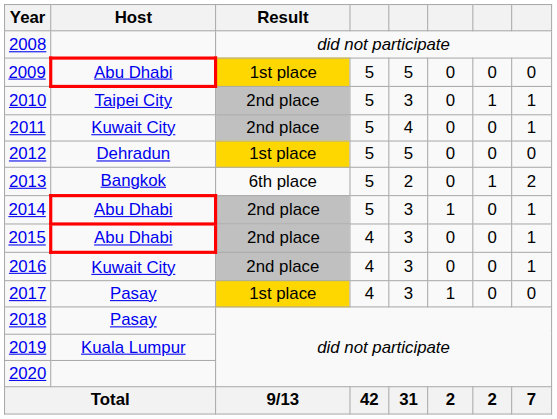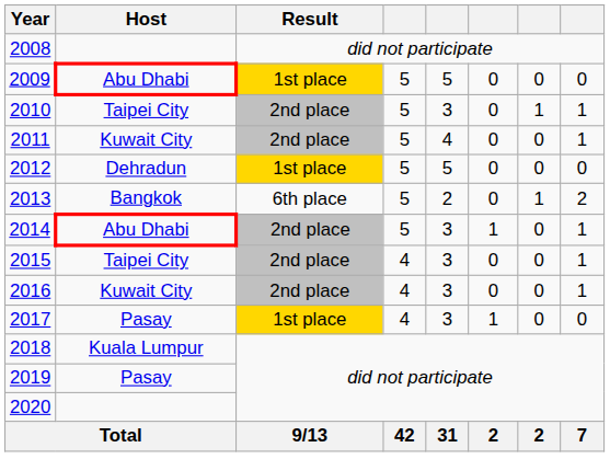2015 | Host: Abu Dhabi -> Taipei City
2018 | Host: Pasay -> Kuala Lumpur
2019 | Host: Kuala Lumpur -> Pasay
